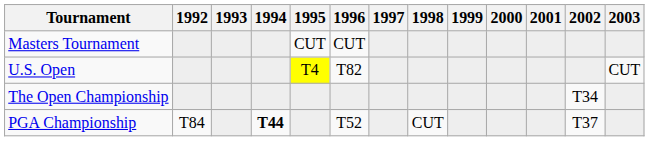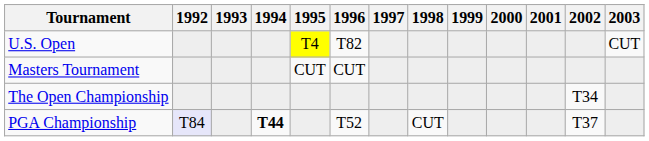rows swapped: Masters Tournament <-> U.S. Open
PGA Championship | 1992: no background -> lavender background
